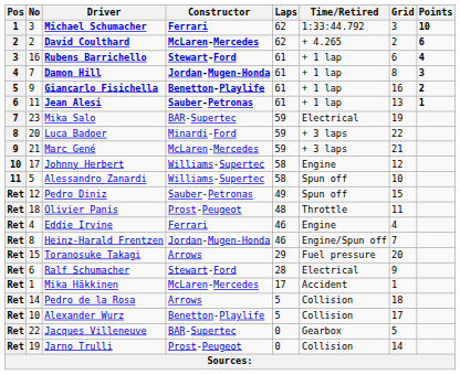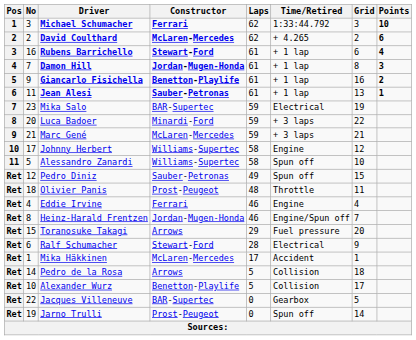Jarno Trulli | Time/Retired: Collision -> Spun off
